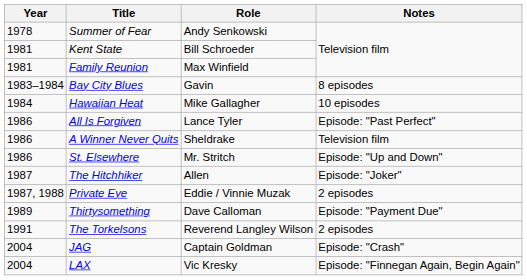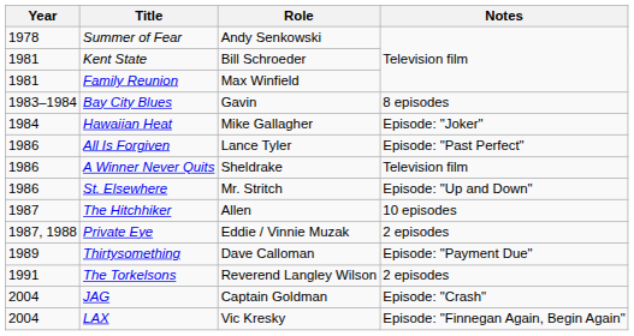Hawaiian Heat | Notes: 10 episodes -> Episode: "Joker"
The Hitchhiker | Notes: Episode: "Joker" -> 10 episodes
